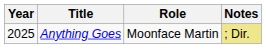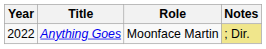Anything Goes | Year: 2025 -> 2022
